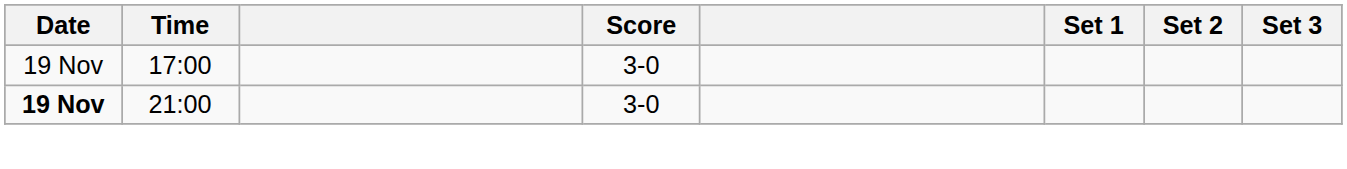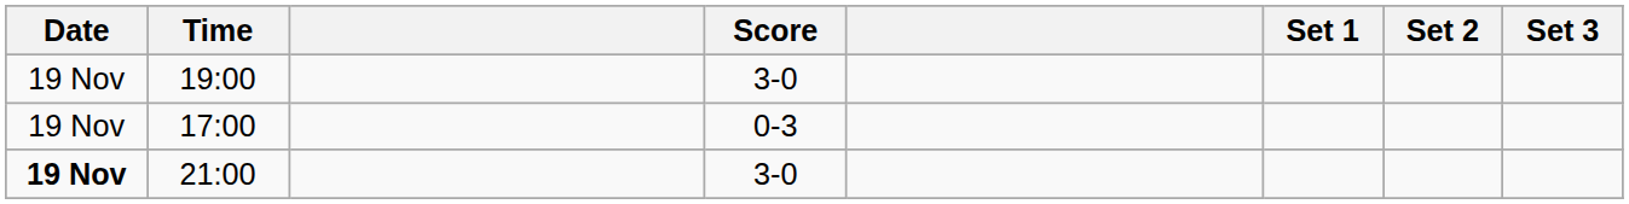+ row: 19 Nov | 19:00 | 3-0
17:00 | Score: 3-0 -> 0-3
